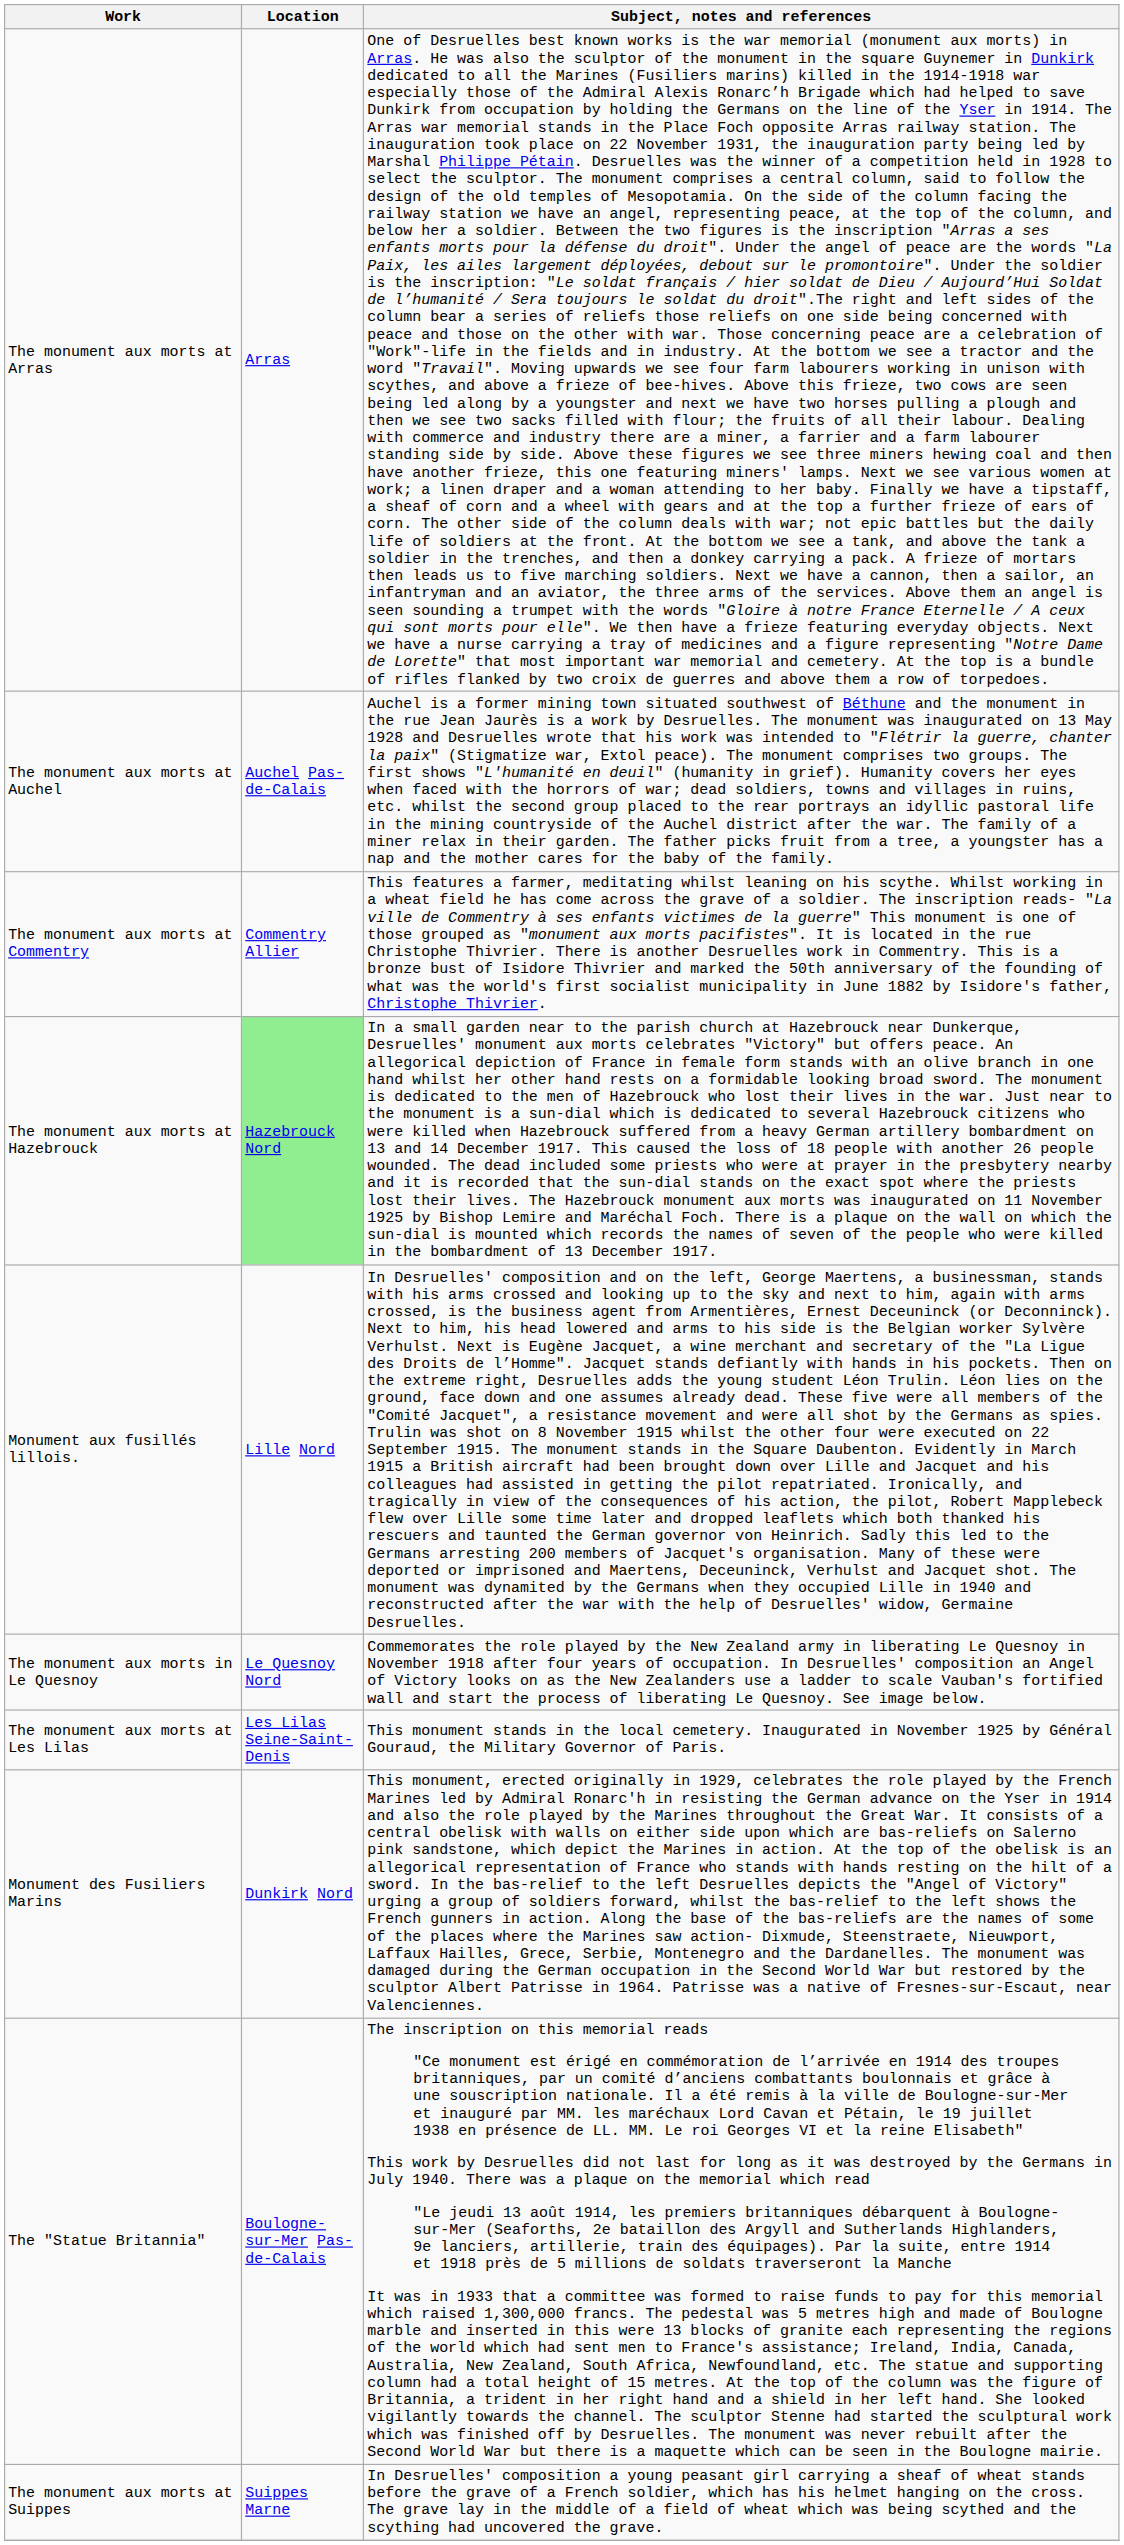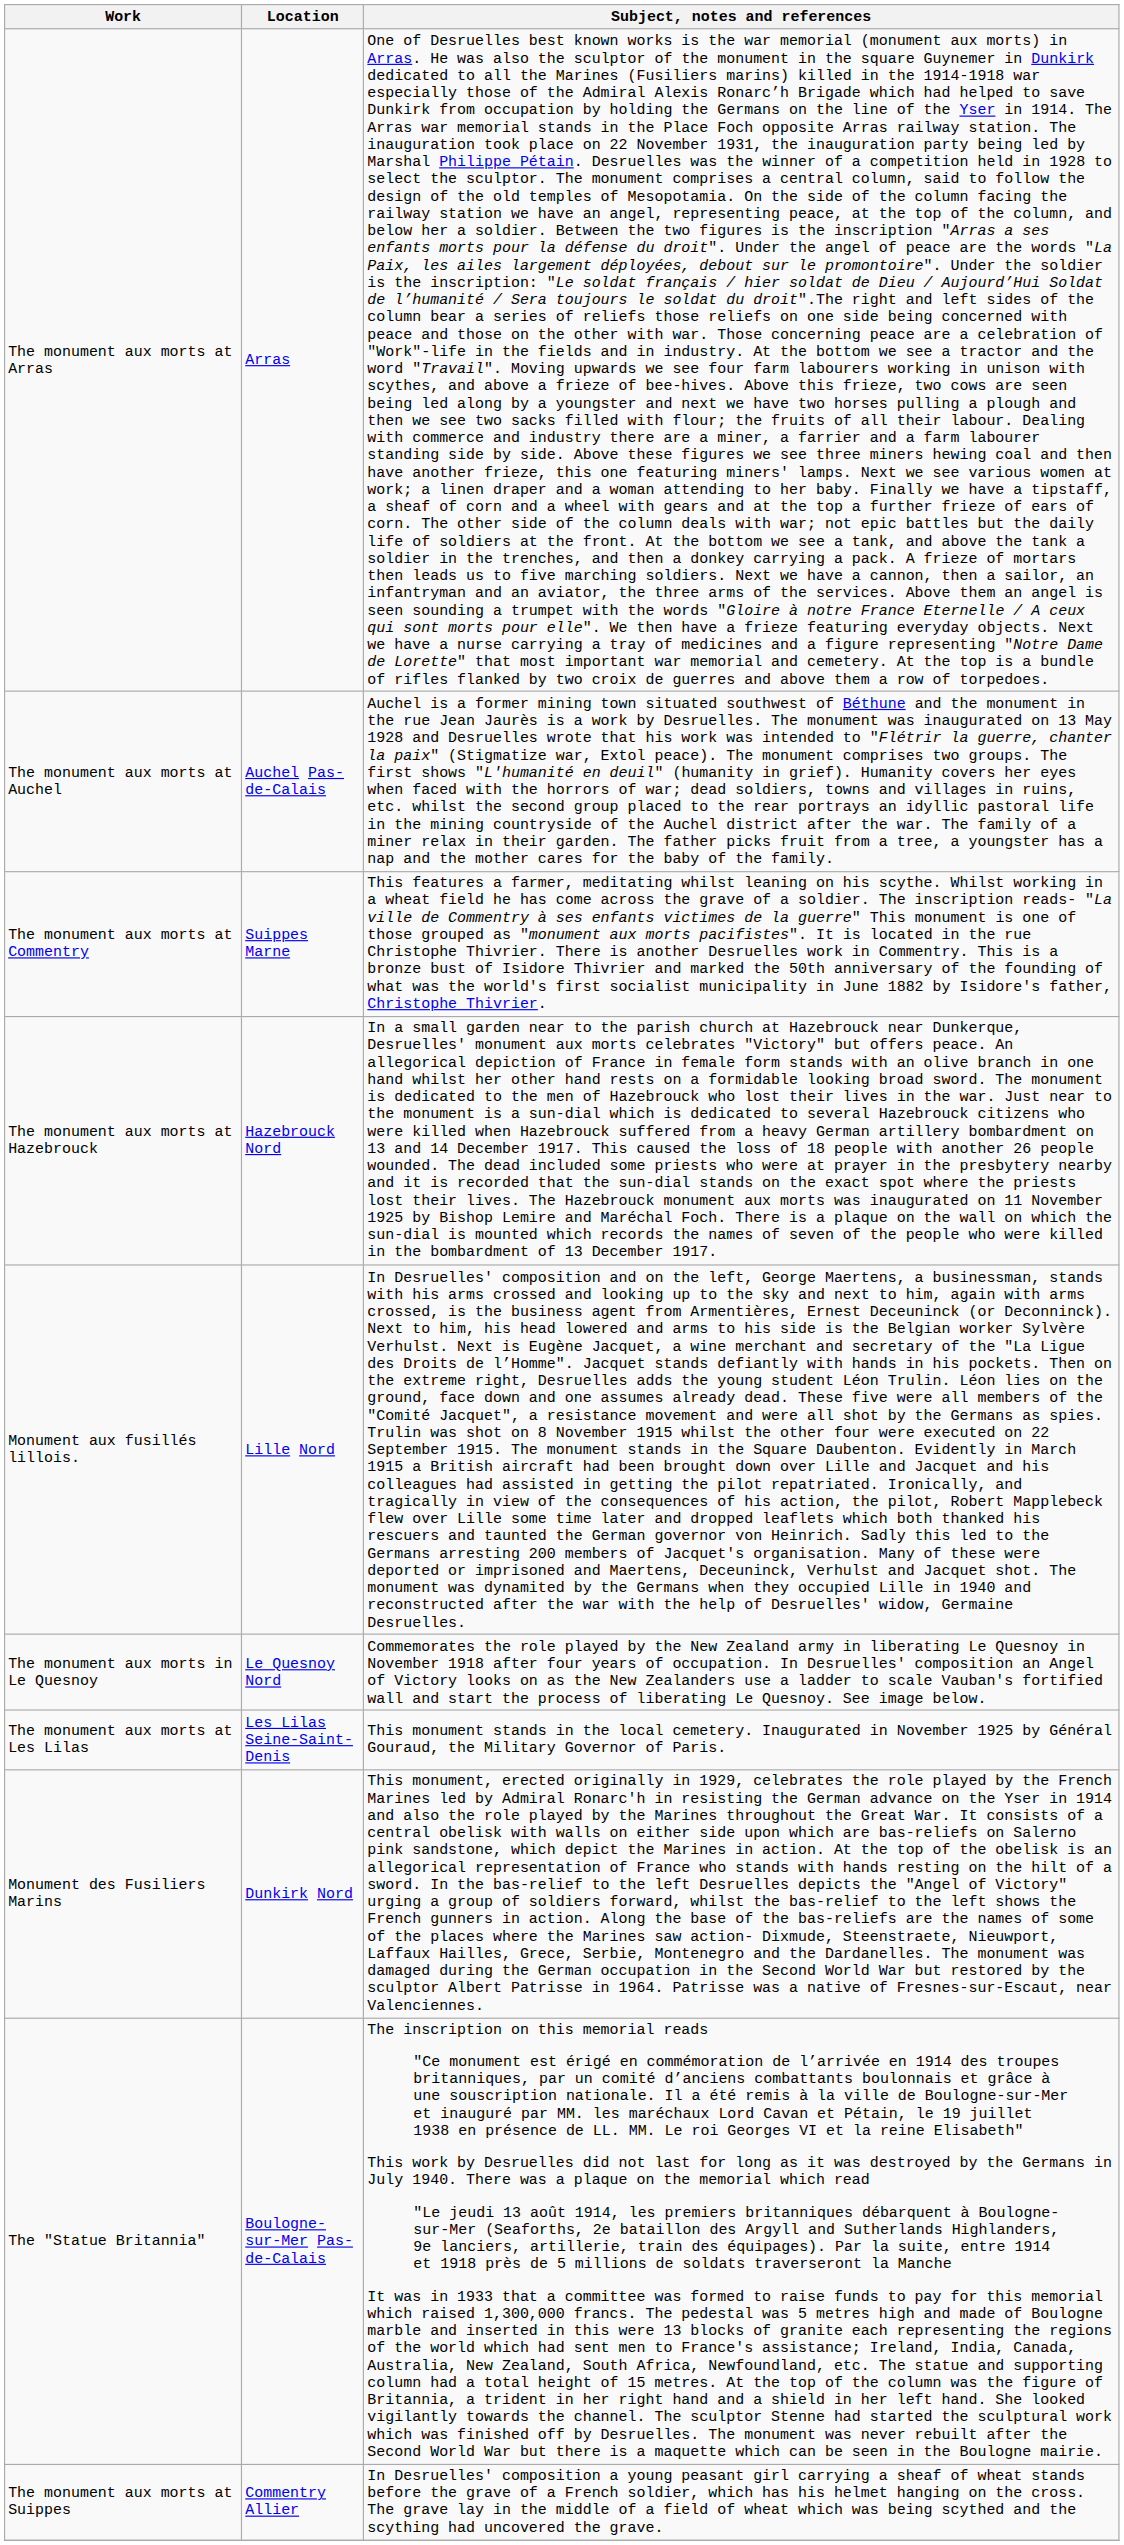The monument aux morts at Commentry | Location: Commentry Allier -> Suippes Marne
The monument aux morts at Hazebrouck | Location: lightgreen background -> no background
The monument aux morts at Suippes | Location: Suippes Marne -> Commentry Allier
